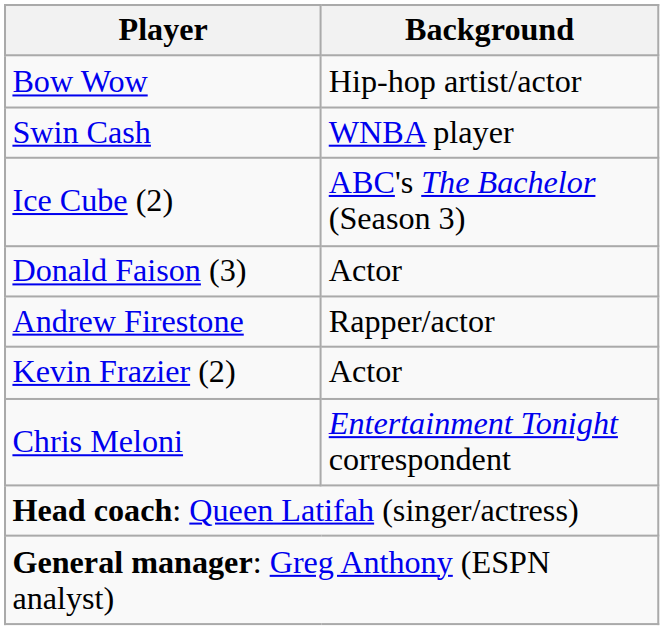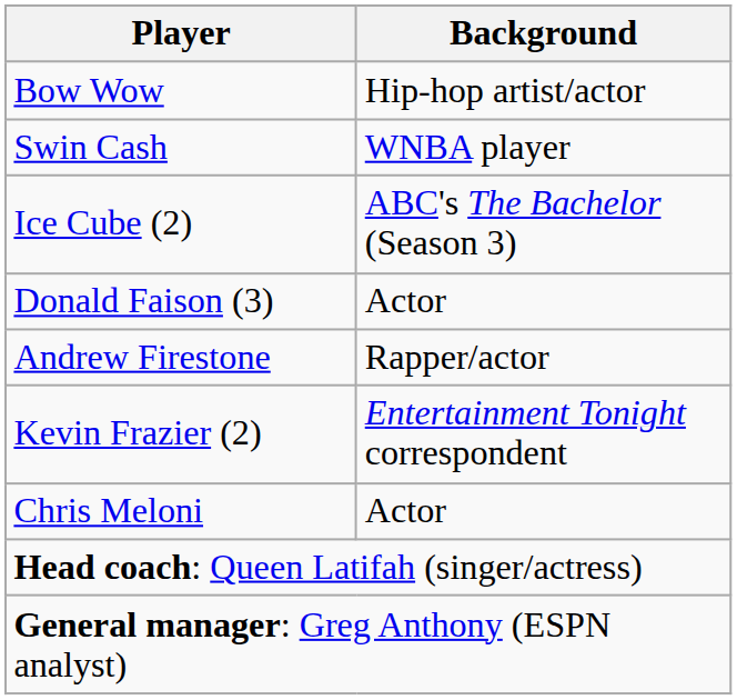Kevin Frazier (2) | Background: Actor -> Entertainment Tonight correspondent
Chris Meloni | Background: Entertainment Tonight correspondent -> Actor
